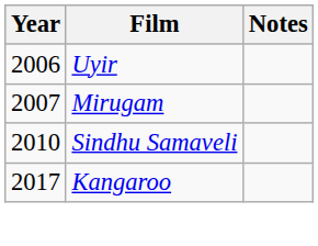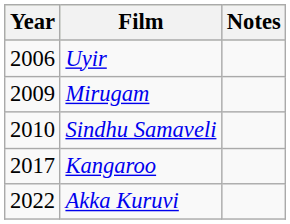Mirugam | Year: 2007 -> 2009
+ row: 2022 | Akka Kuruvi
